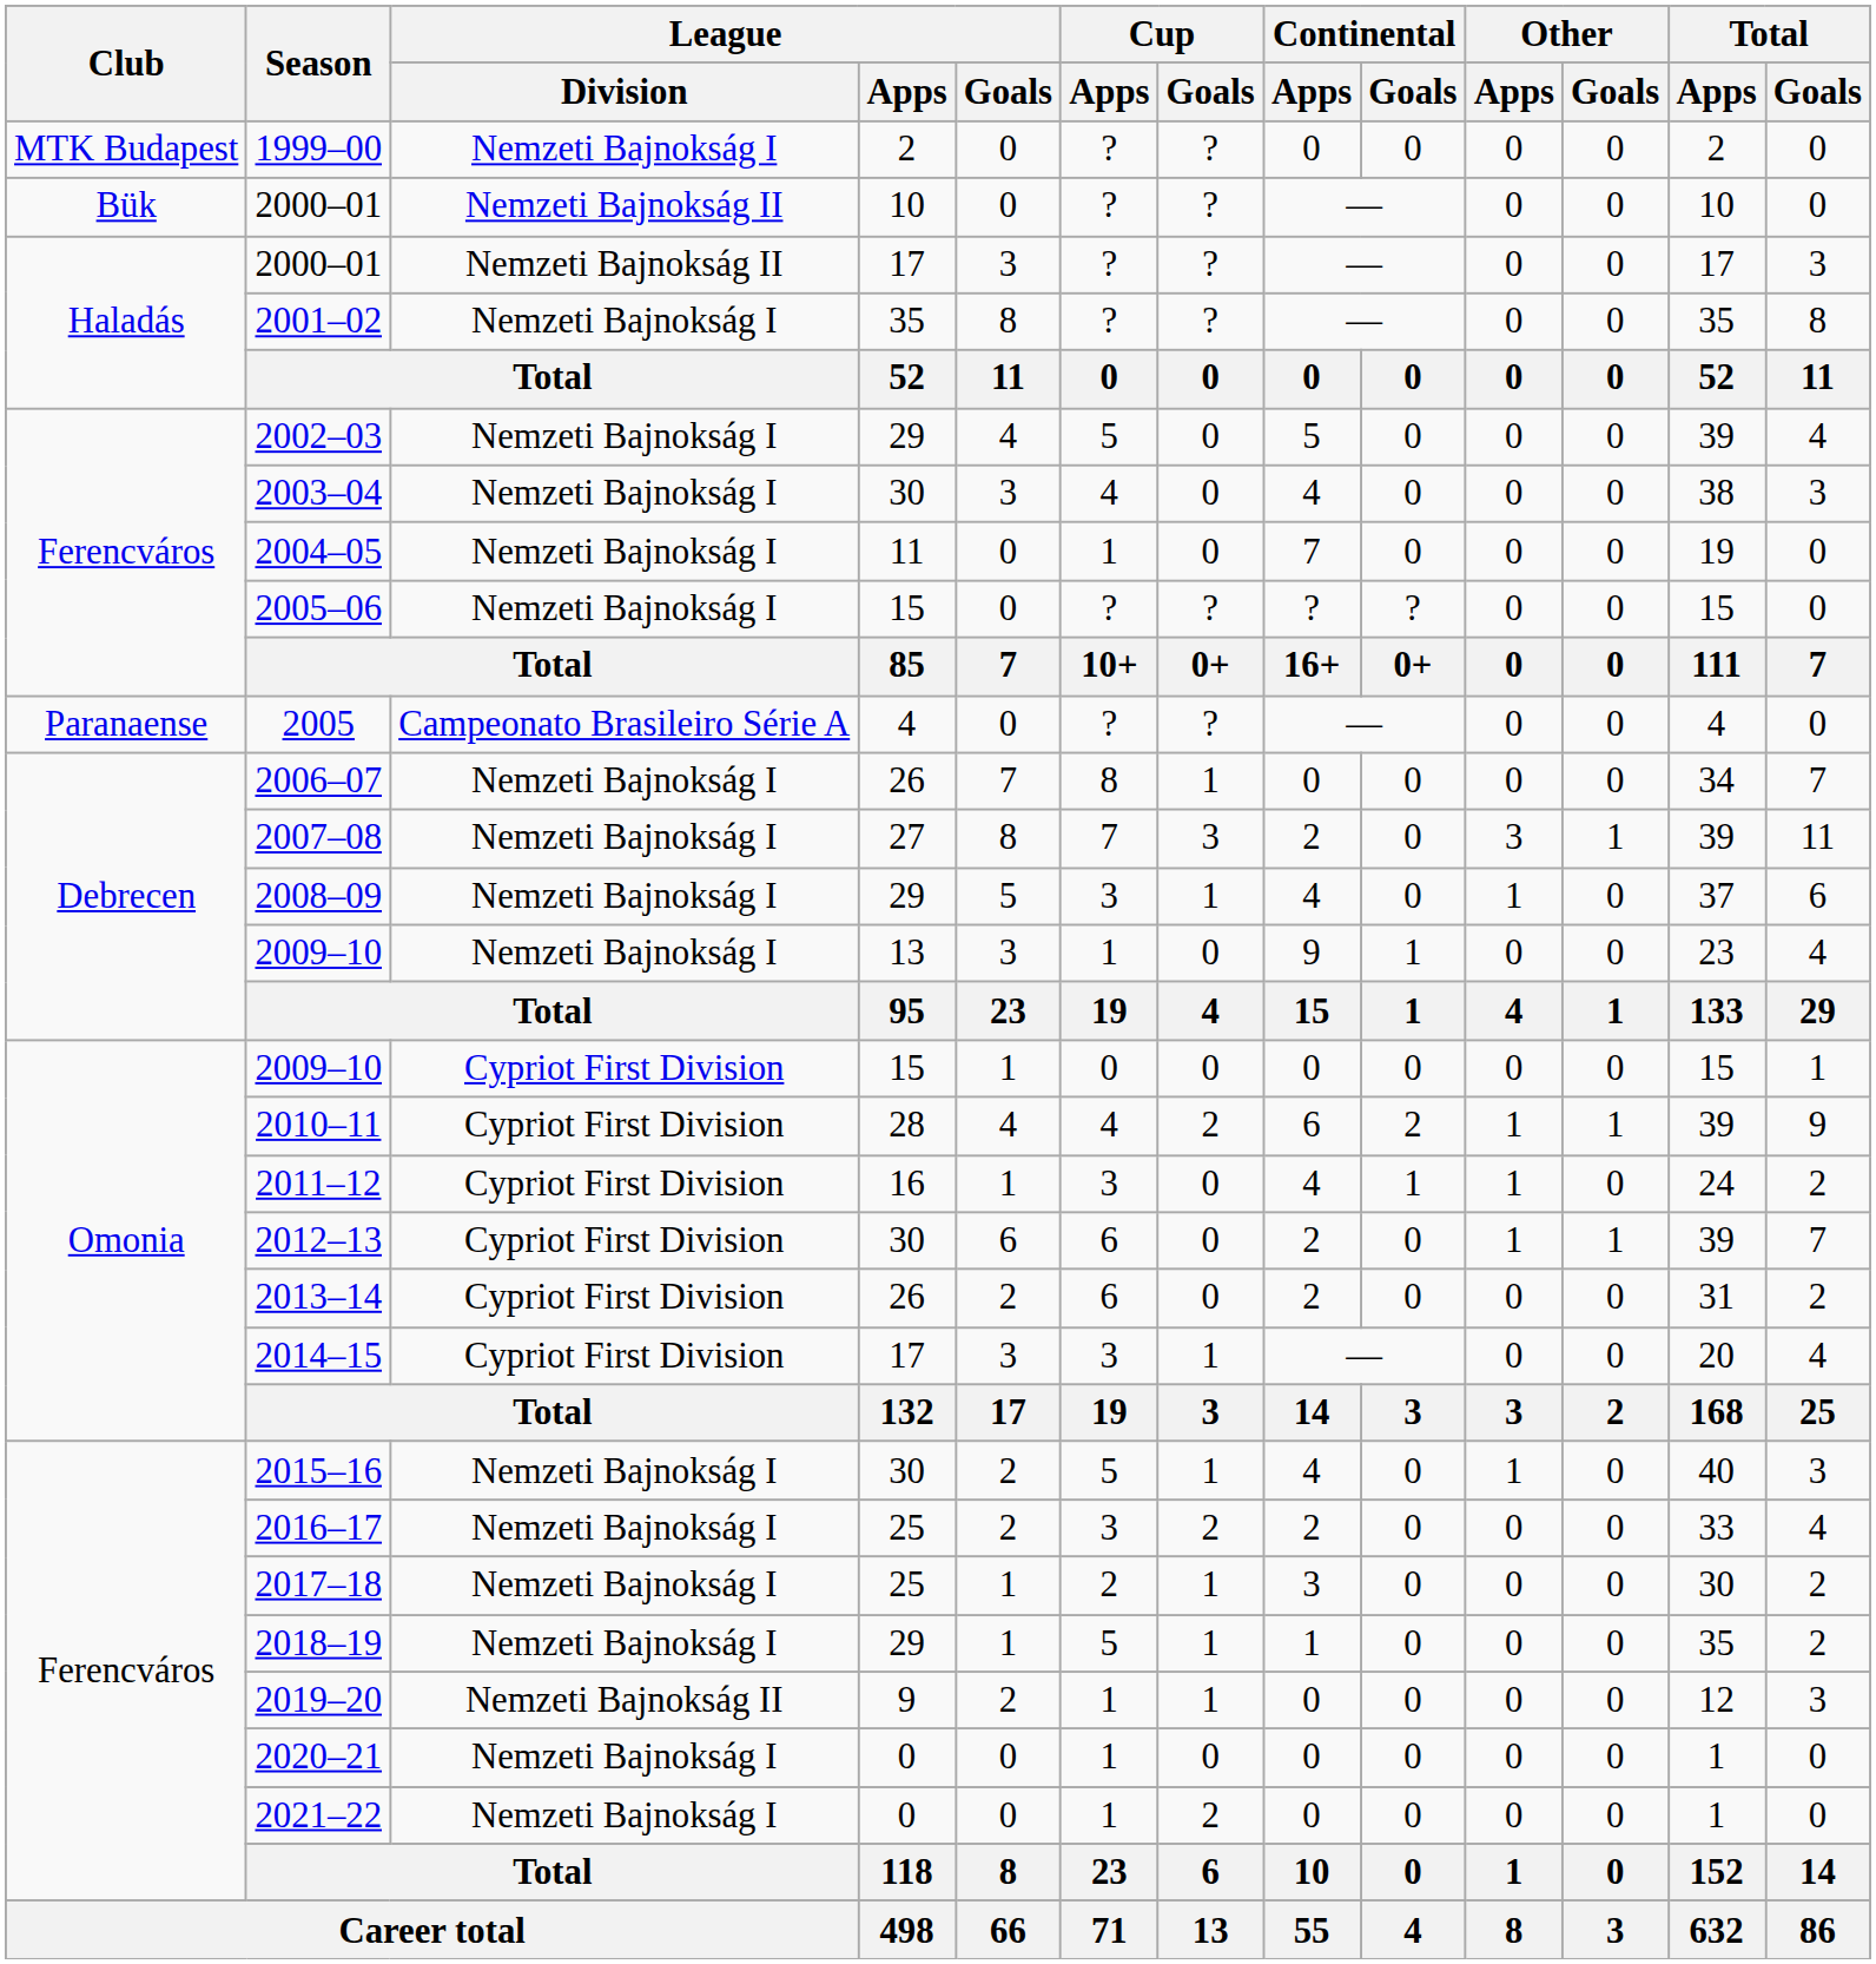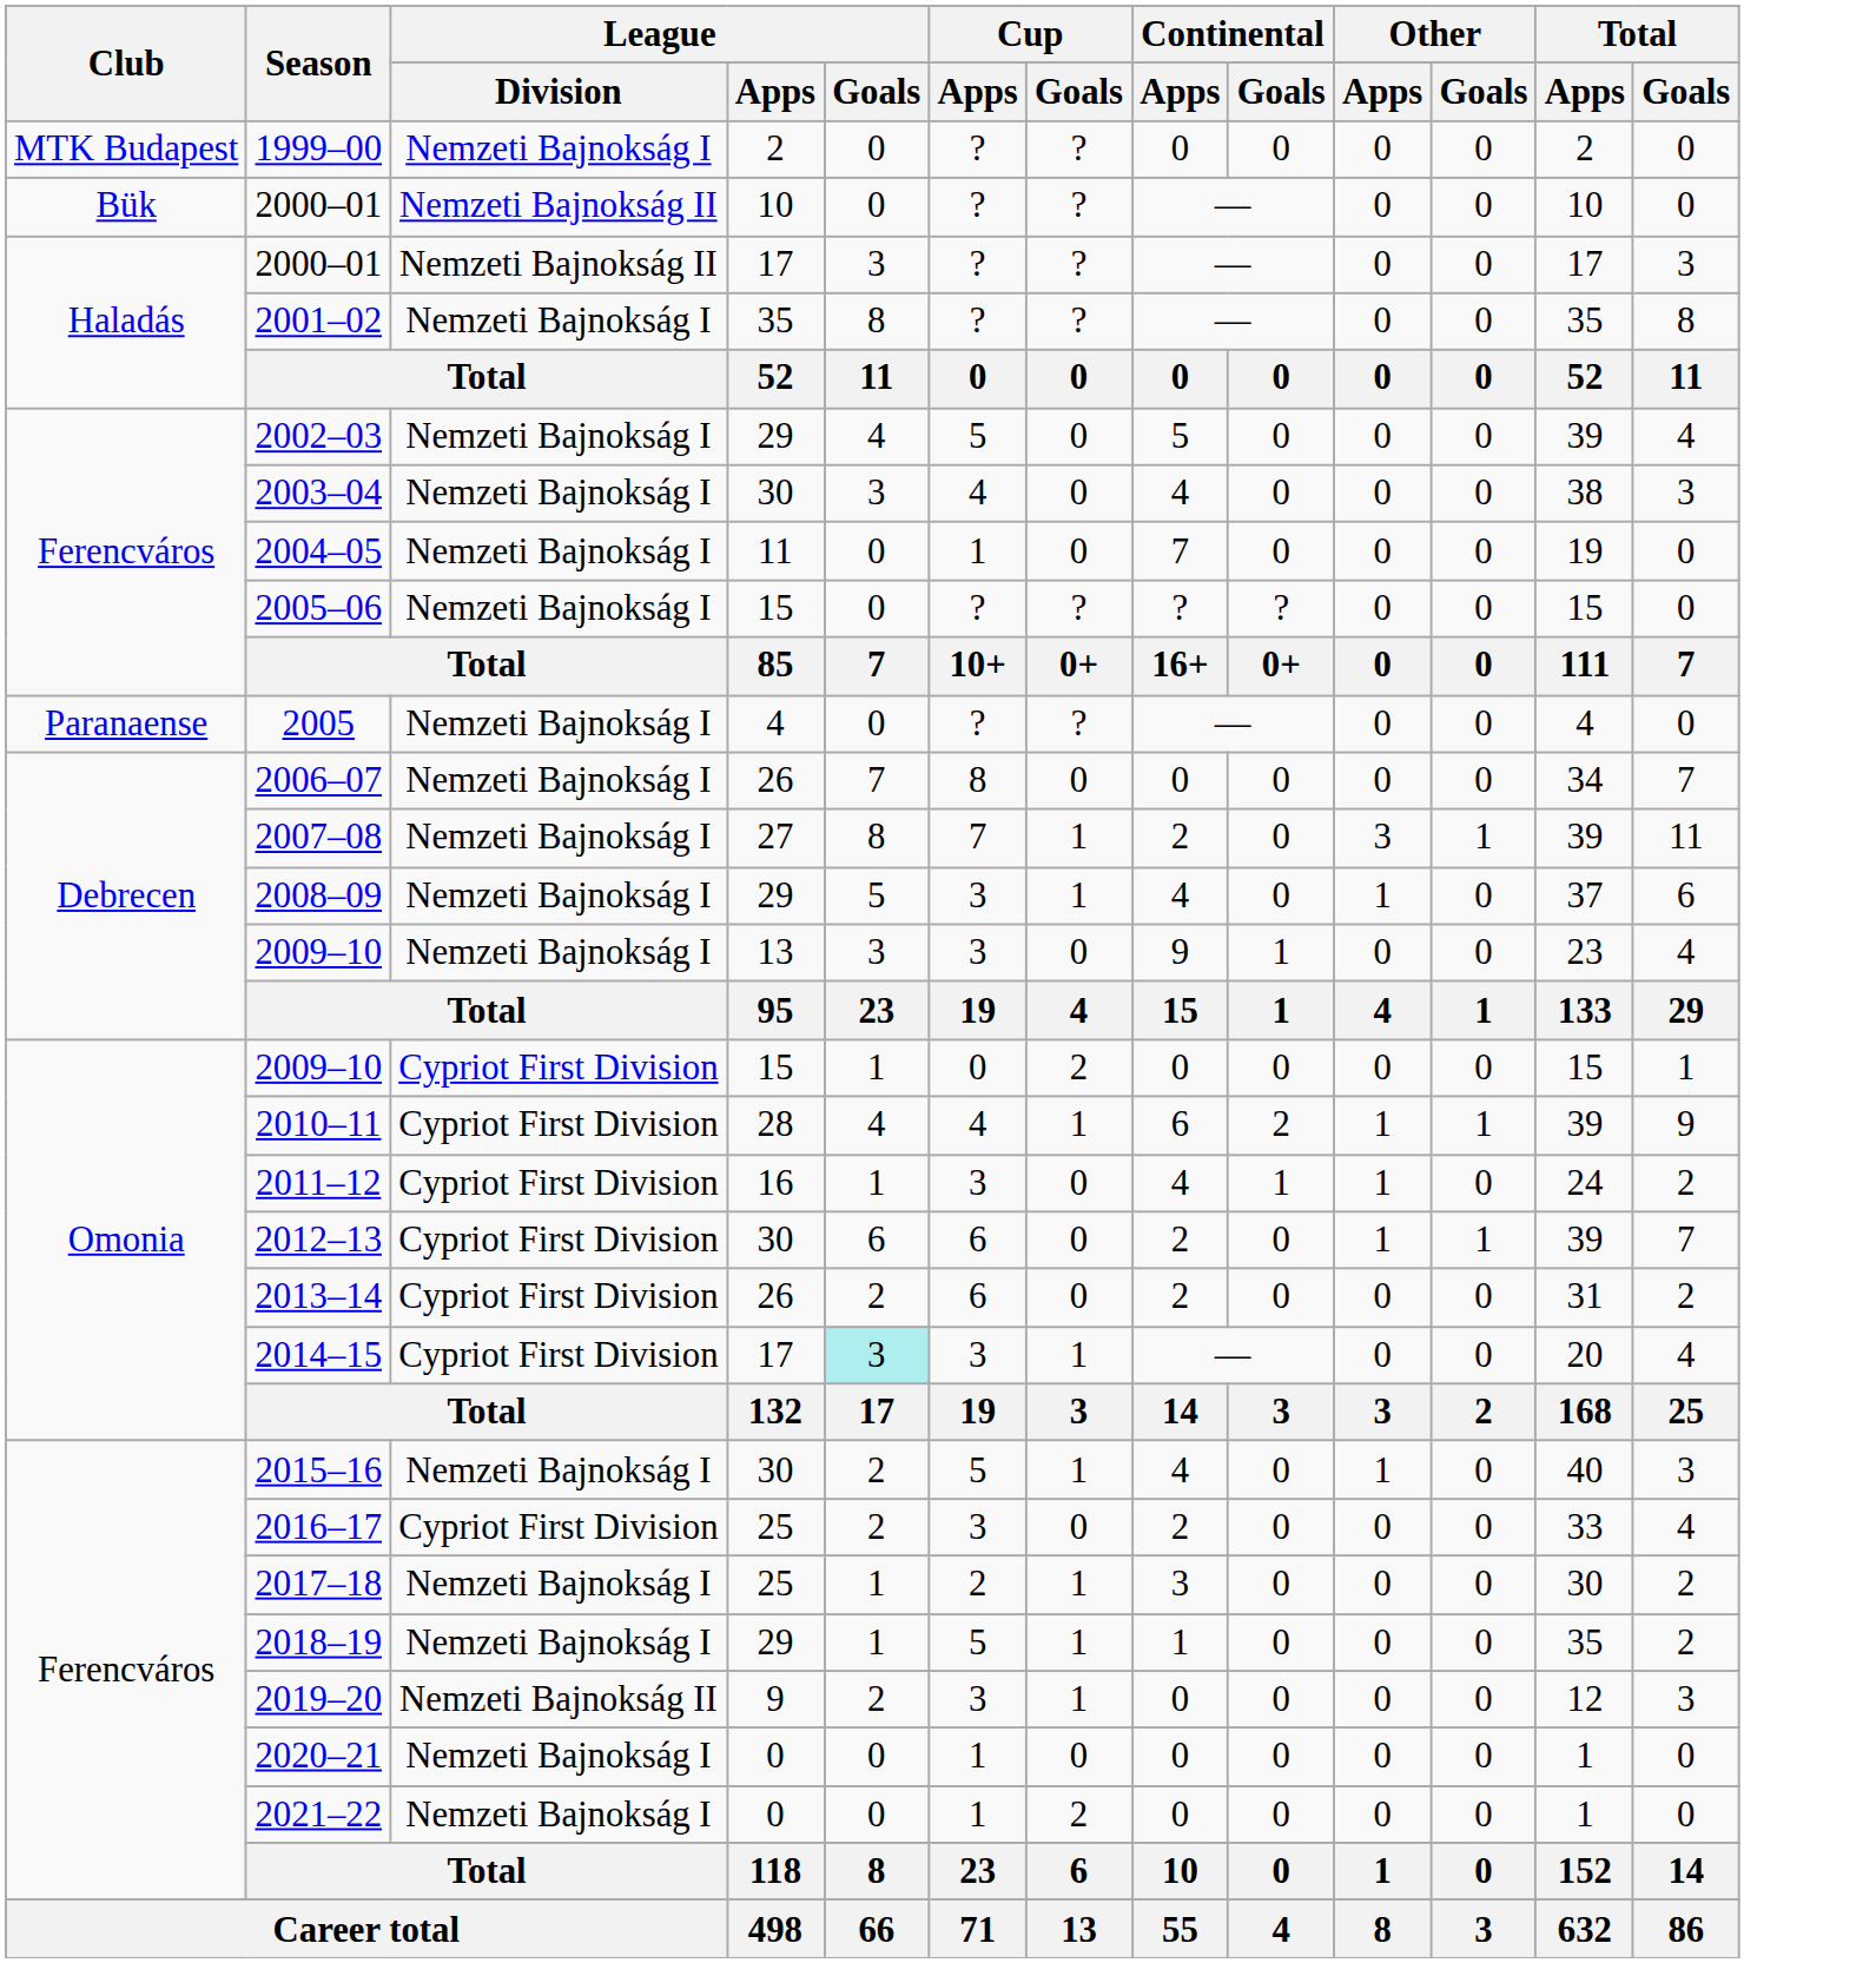2005 | League / Division: Campeonato Brasileiro Série A -> Nemzeti Bajnokság I
2006–07 | Cup / Goals: 1 -> 0
2007–08 | Cup / Goals: 3 -> 1
2009–10 / 13 | Cup / Apps: 1 -> 3
2009–10 / 15 | Cup / Goals: 0 -> 2
2010–11 | Cup / Goals: 2 -> 1
2014–15 | League / Goals: no background -> paleturquoise background
2016–17 | League / Division: Nemzeti Bajnokság I -> Cypriot First Division
2016–17 | Cup / Goals: 2 -> 0
2019–20 | Cup / Apps: 1 -> 3
